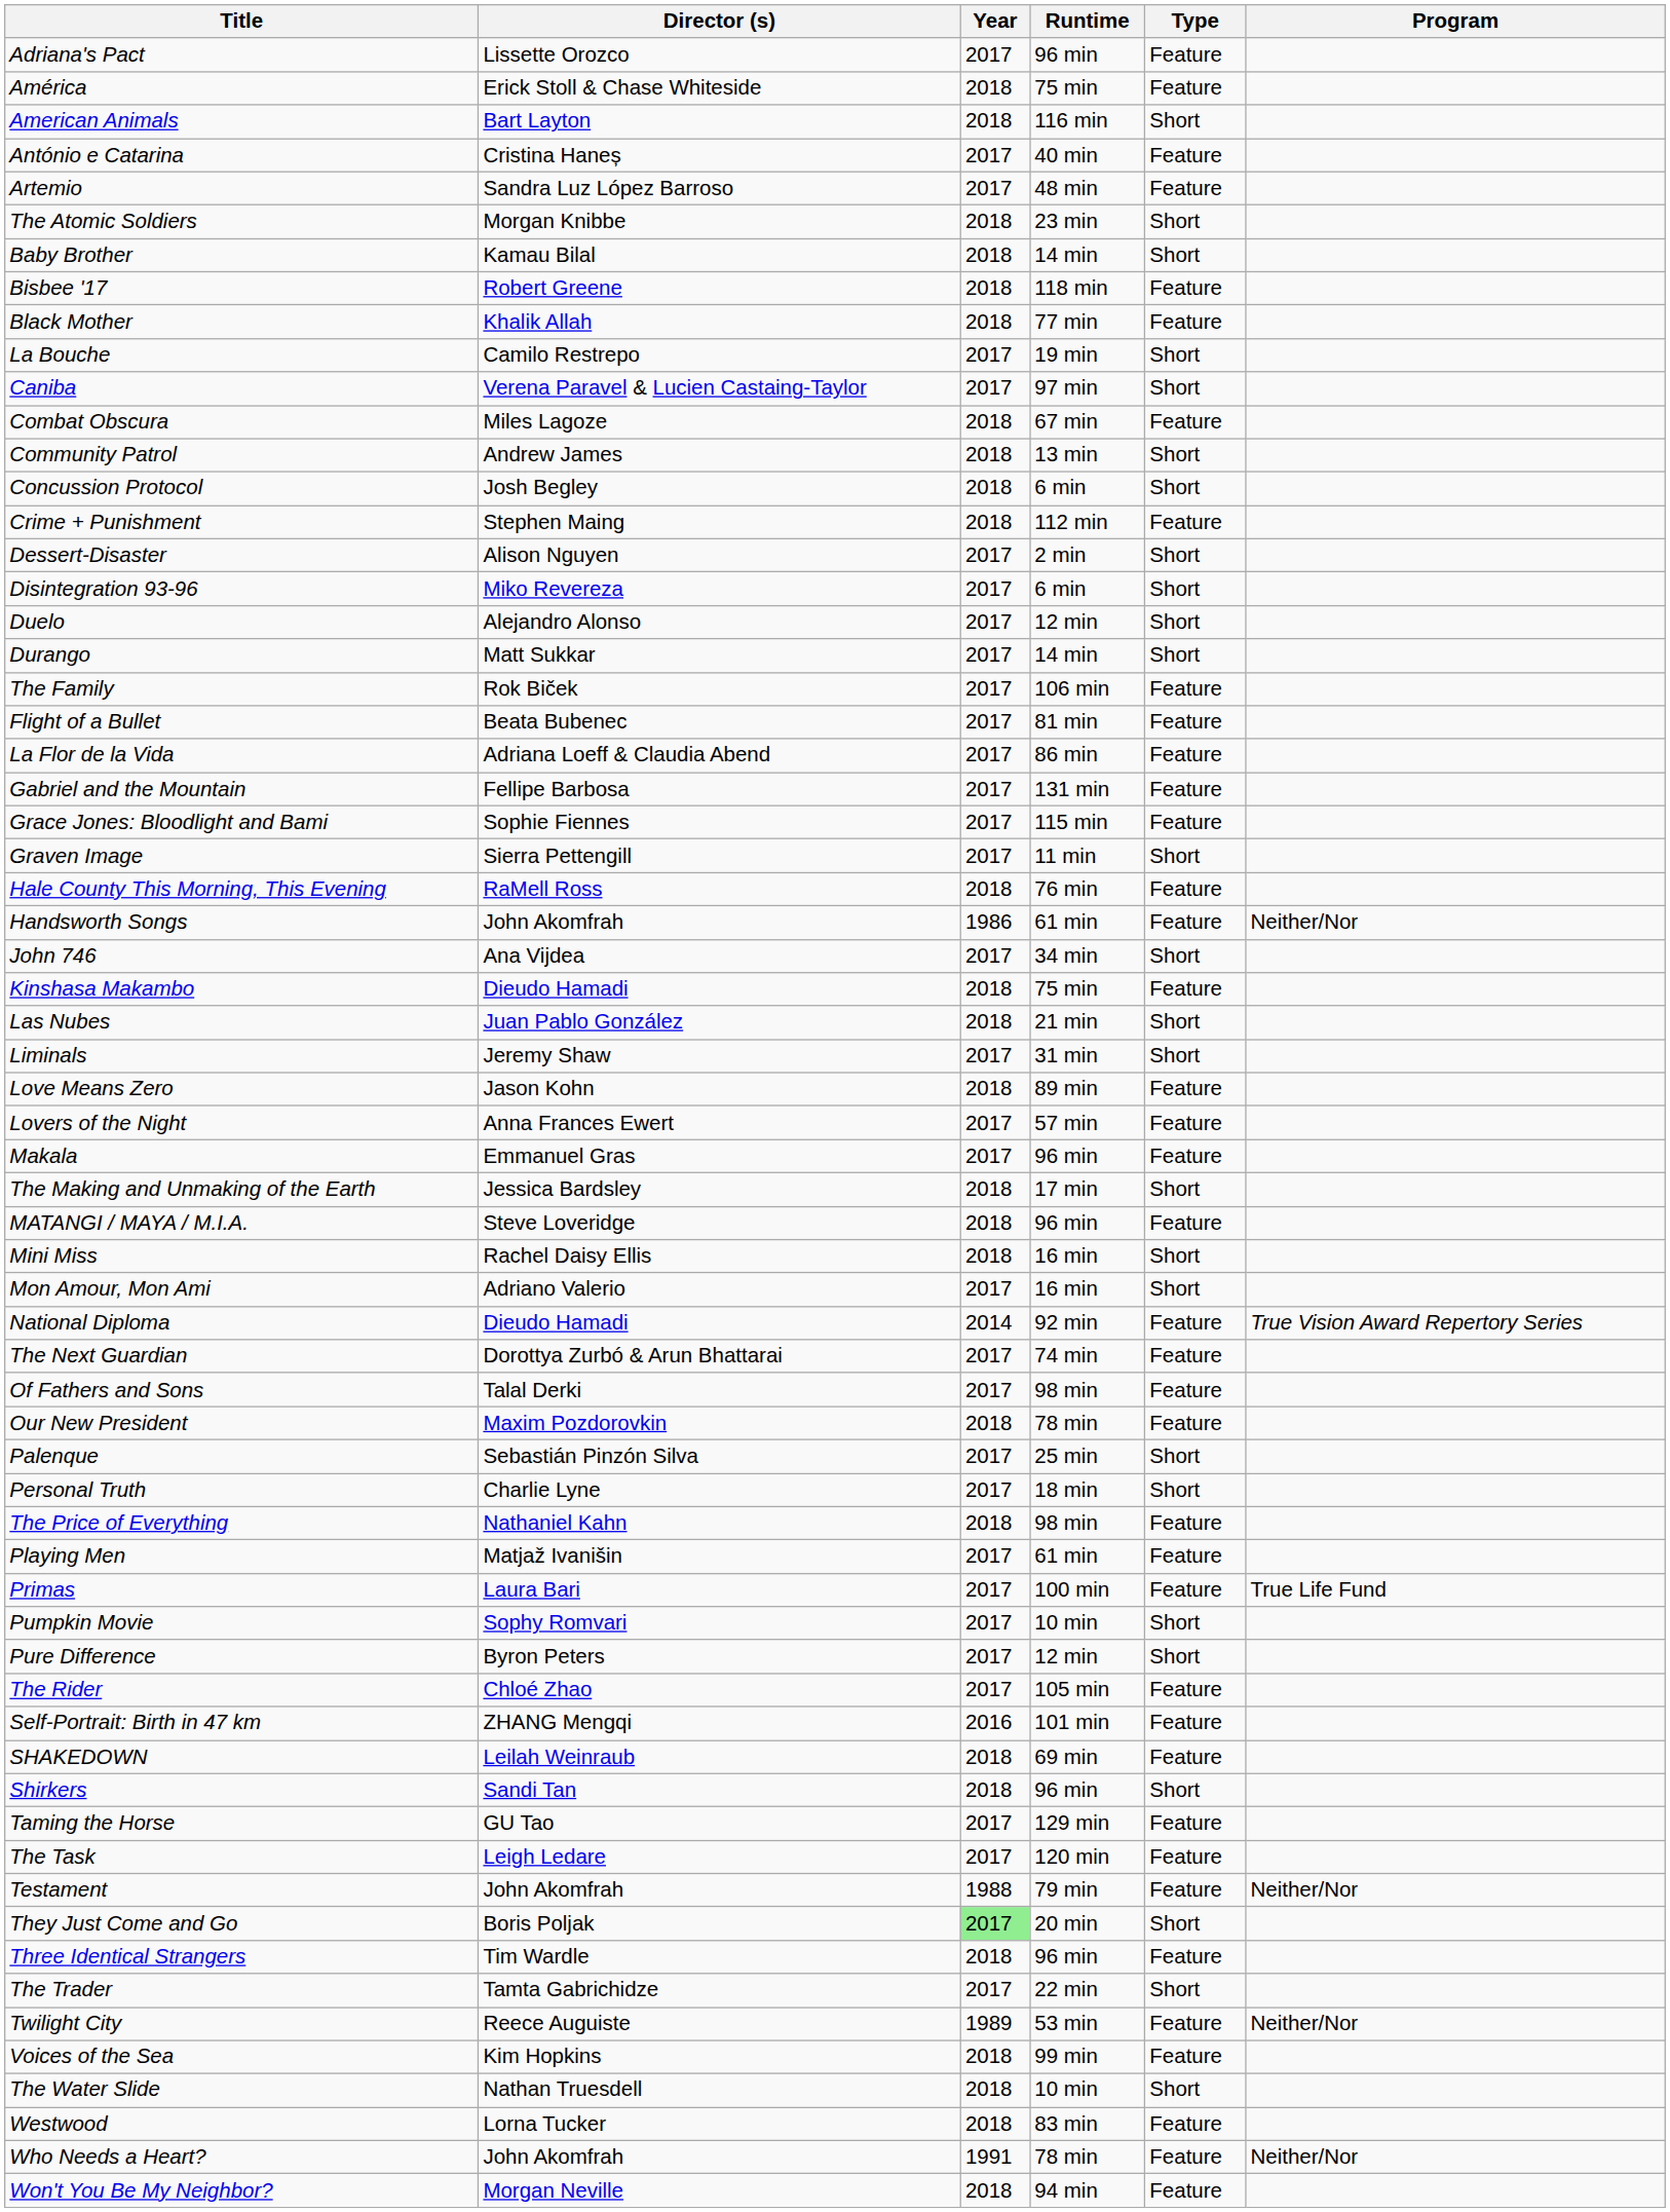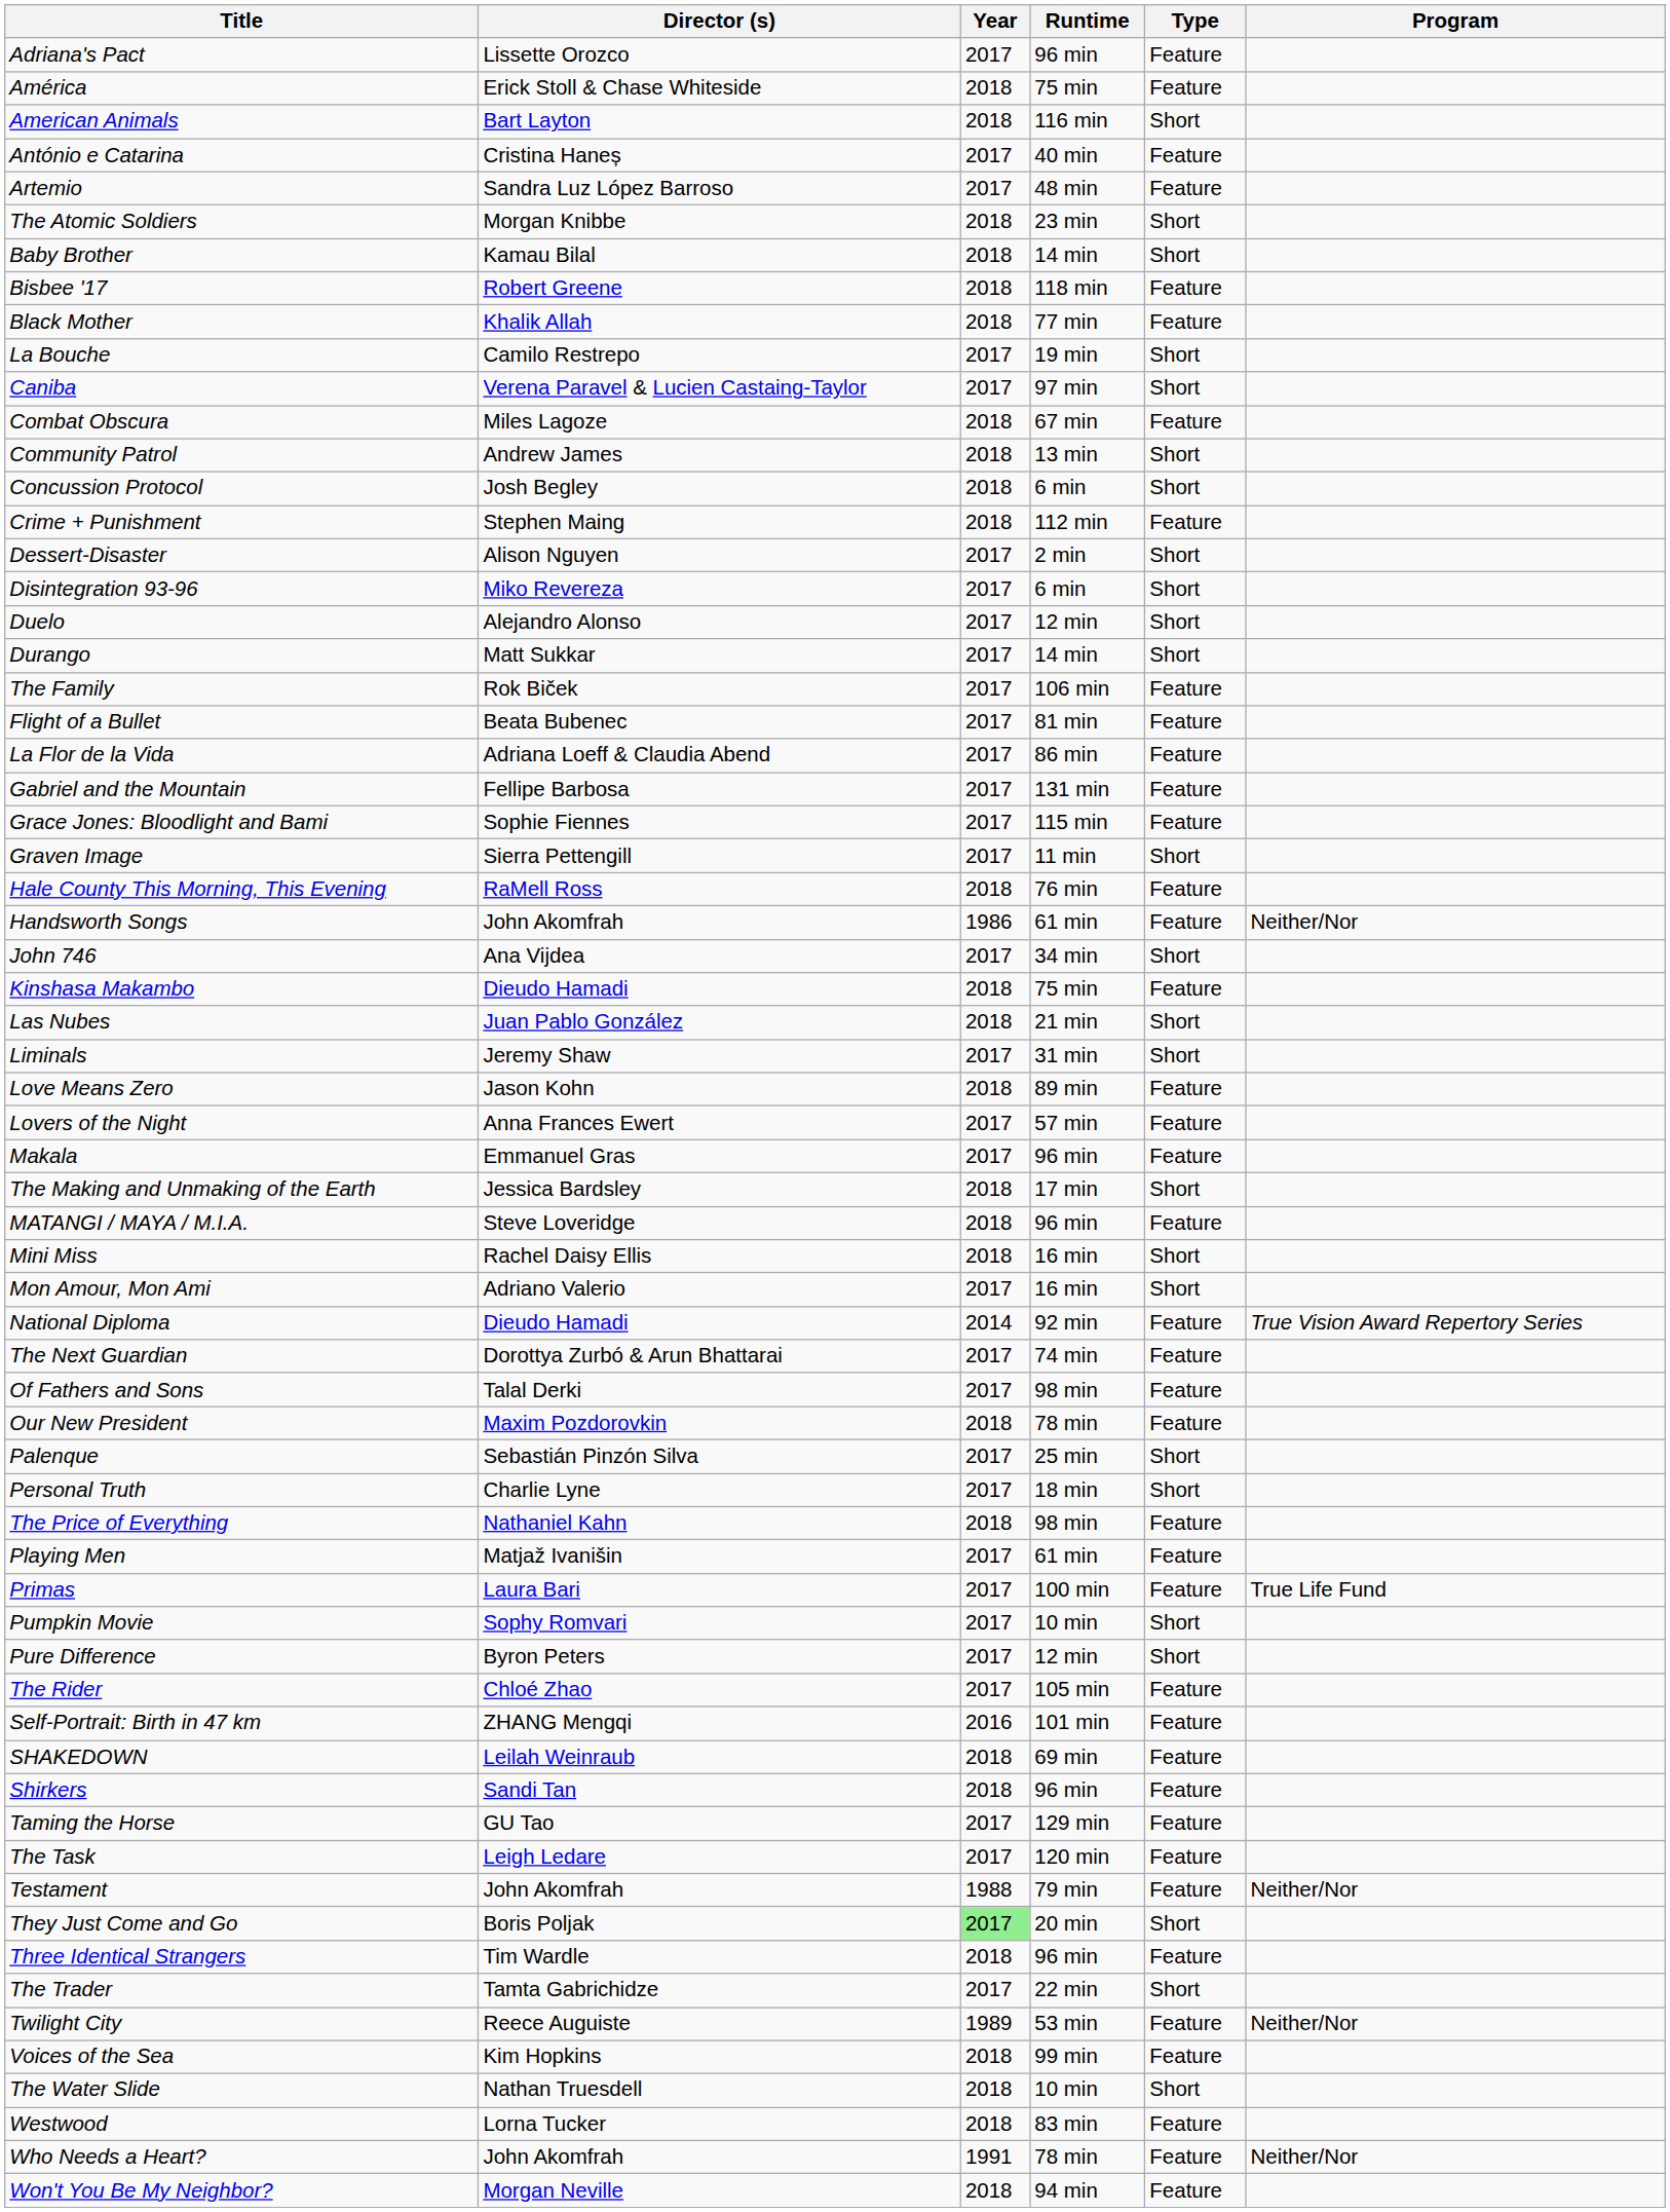Shirkers | Type: Short -> Feature
